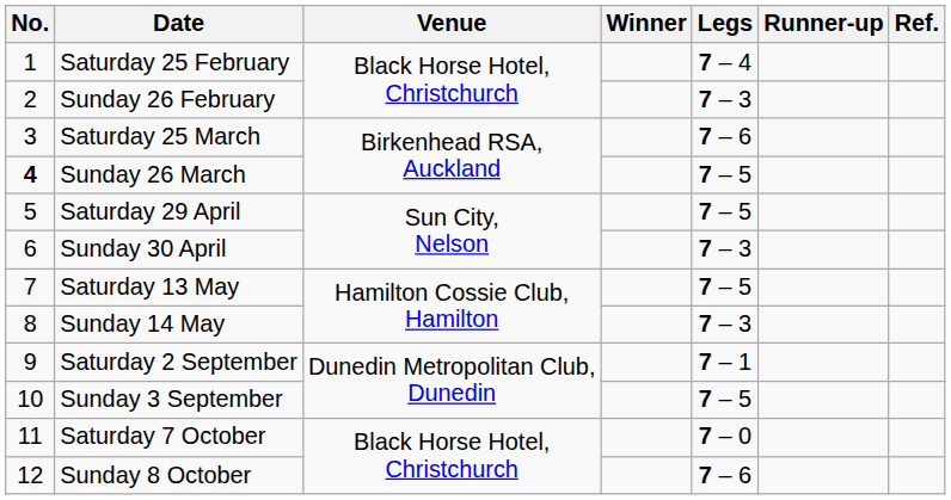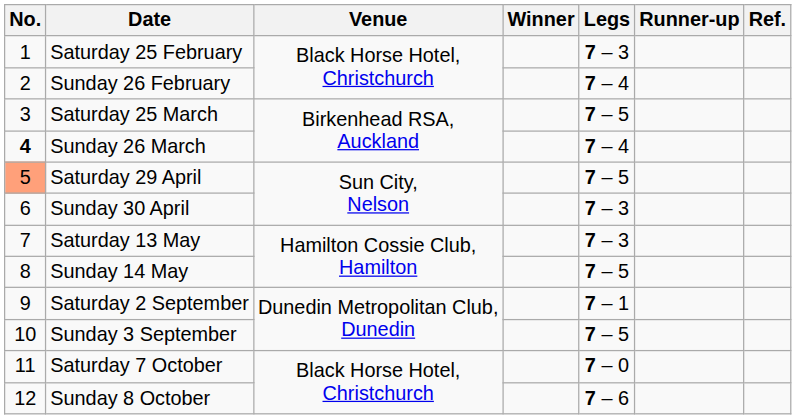Saturday 25 February | Legs: 7 – 4 -> 7 – 3
Sunday 26 February | Legs: 7 – 3 -> 7 – 4
Saturday 25 March | Legs: 7 – 6 -> 7 – 5
Sunday 26 March | Legs: 7 – 5 -> 7 – 4
Saturday 29 April | No.: no background -> lightsalmon background
Saturday 13 May | Legs: 7 – 5 -> 7 – 3
Sunday 14 May | Legs: 7 – 3 -> 7 – 5
